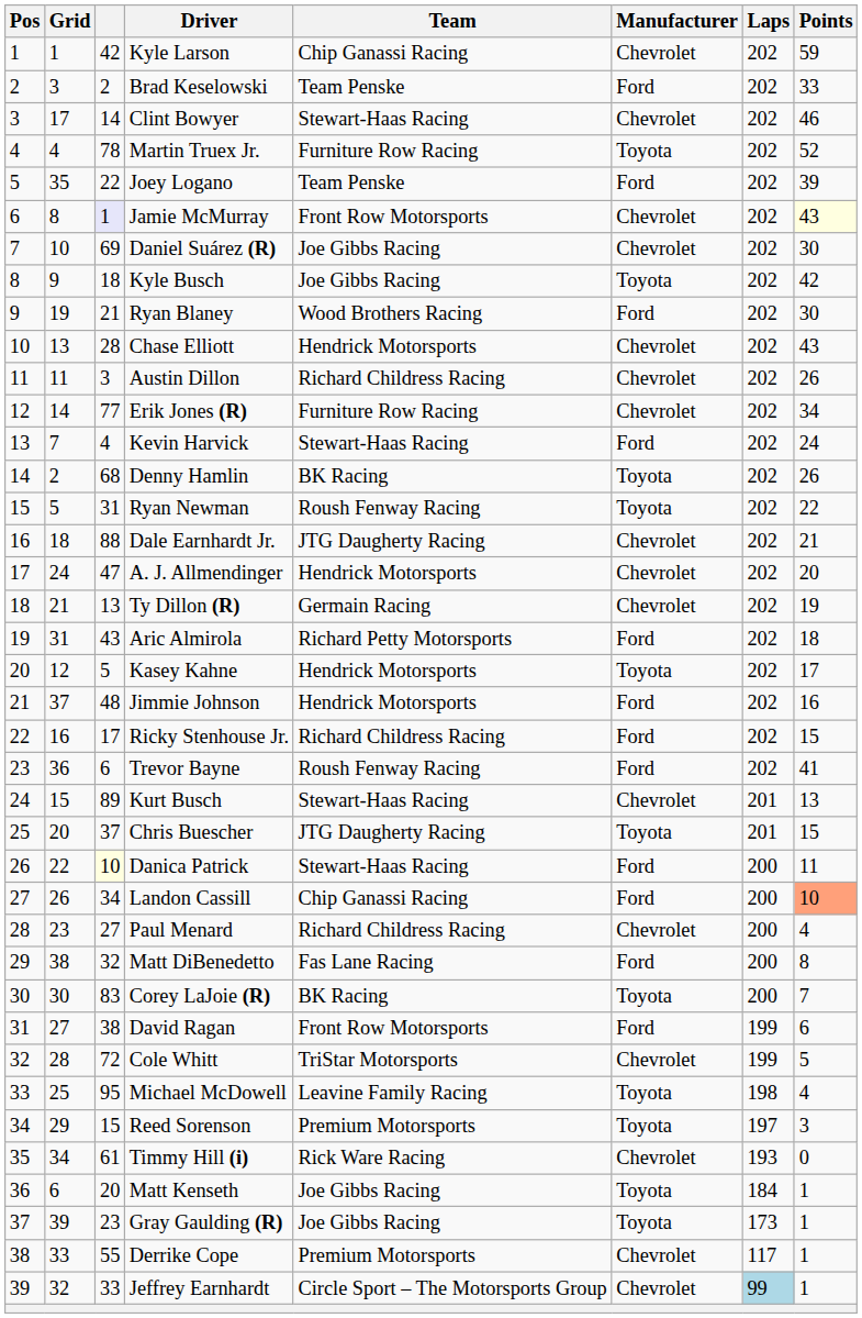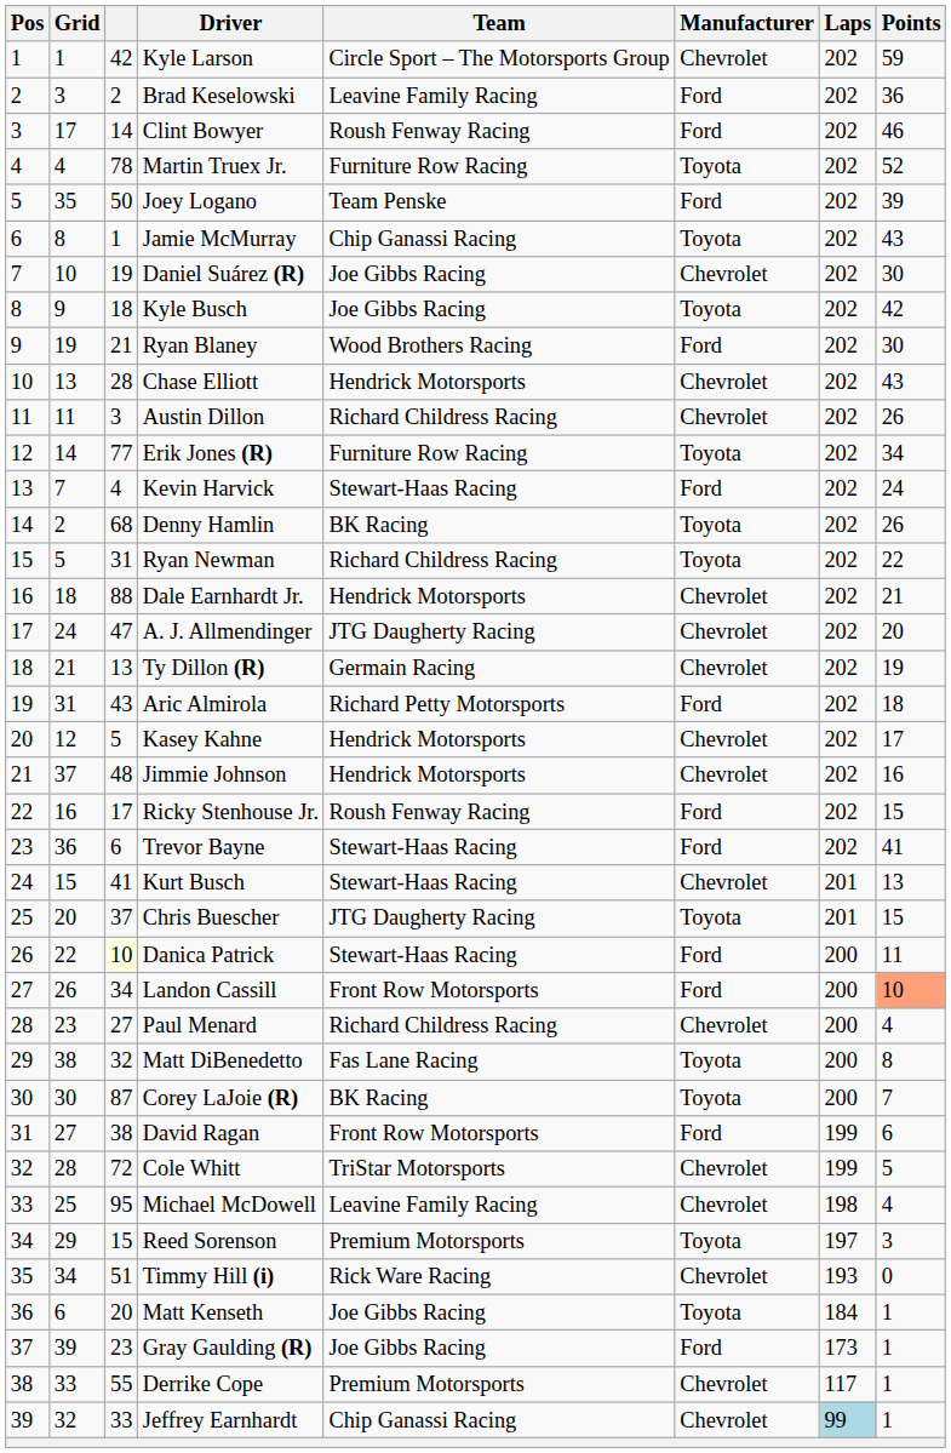Kyle Larson | Team: Chip Ganassi Racing -> Circle Sport – The Motorsports Group
Brad Keselowski | Team: Team Penske -> Leavine Family Racing
Brad Keselowski | Points: 33 -> 36
Clint Bowyer | Team: Stewart-Haas Racing -> Roush Fenway Racing
Clint Bowyer | Manufacturer: Chevrolet -> Ford
Joey Logano | column 3: 22 -> 50
Jamie McMurray | column 3: lavender background -> no background
Jamie McMurray | Team: Front Row Motorsports -> Chip Ganassi Racing
Jamie McMurray | Manufacturer: Chevrolet -> Toyota
Jamie McMurray | Points: lightyellow background -> no background
Daniel Suárez (R) | column 3: 69 -> 19
Erik Jones (R) | Manufacturer: Chevrolet -> Toyota
Ryan Newman | Team: Roush Fenway Racing -> Richard Childress Racing
Dale Earnhardt Jr. | Team: JTG Daugherty Racing -> Hendrick Motorsports
A. J. Allmendinger | Team: Hendrick Motorsports -> JTG Daugherty Racing
Kasey Kahne | Manufacturer: Toyota -> Chevrolet
Jimmie Johnson | Manufacturer: Ford -> Chevrolet
Ricky Stenhouse Jr. | Team: Richard Childress Racing -> Roush Fenway Racing
Trevor Bayne | Team: Roush Fenway Racing -> Stewart-Haas Racing
Kurt Busch | column 3: 89 -> 41
Landon Cassill | Team: Chip Ganassi Racing -> Front Row Motorsports
Matt DiBenedetto | Manufacturer: Ford -> Toyota
Corey LaJoie (R) | column 3: 83 -> 87
Michael McDowell | Manufacturer: Toyota -> Chevrolet
Timmy Hill (i) | column 3: 61 -> 51
Gray Gaulding (R) | Manufacturer: Toyota -> Ford
Jeffrey Earnhardt | Team: Circle Sport – The Motorsports Group -> Chip Ganassi Racing
